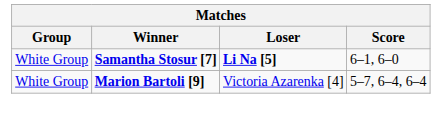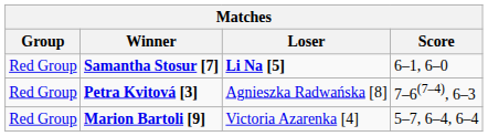Samantha Stosur [7] | Group: White Group -> Red Group
+ row: Red Group | Petra Kvitová [3] | Agnieszka Radwańska [8] | 7–6(7–4), 6–3
Marion Bartoli [9] | Group: White Group -> Red Group
